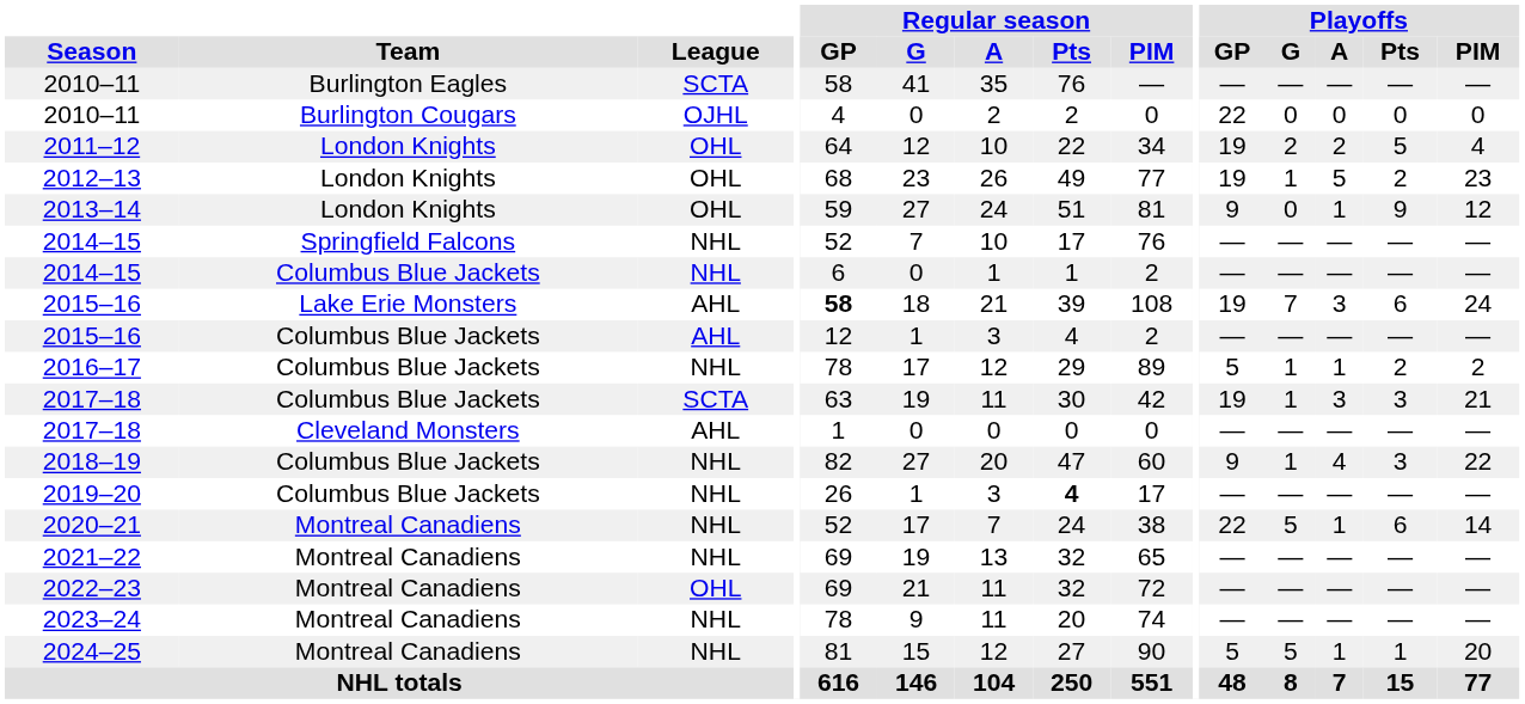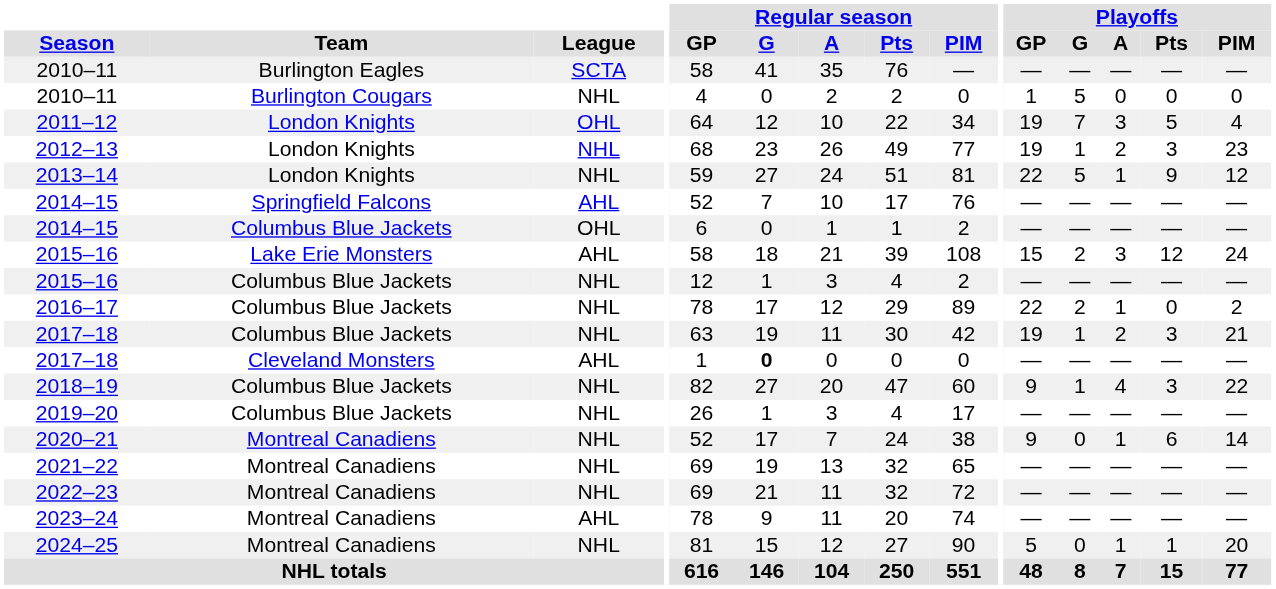2010–11 / Burlington Cougars | League: OJHL -> NHL
2010–11 / Burlington Cougars | Playoffs / GP: 22 -> 1
2010–11 / Burlington Cougars | Playoffs / G: 0 -> 5
2011–12 | Playoffs / G: 2 -> 7
2011–12 | Playoffs / A: 2 -> 3
2012–13 | League: OHL -> NHL
2012–13 | Playoffs / A: 5 -> 2
2012–13 | Playoffs / Pts: 2 -> 3
2013–14 | League: OHL -> NHL
2013–14 | Playoffs / GP: 9 -> 22
2013–14 | Playoffs / G: 0 -> 5
2014–15 / Springfield Falcons | League: NHL -> AHL
2014–15 / Columbus Blue Jackets | League: NHL -> OHL
2015–16 / Lake Erie Monsters | Regular season / GP: bold -> normal
2015–16 / Lake Erie Monsters | Playoffs / GP: 19 -> 15
2015–16 / Lake Erie Monsters | Playoffs / G: 7 -> 2
2015–16 / Lake Erie Monsters | Playoffs / Pts: 6 -> 12
2015–16 / Columbus Blue Jackets | League: AHL -> NHL
2016–17 | Playoffs / GP: 5 -> 22
2016–17 | Playoffs / G: 1 -> 2
2016–17 | Playoffs / Pts: 2 -> 0
2017–18 / Columbus Blue Jackets | League: SCTA -> NHL
2017–18 / Columbus Blue Jackets | Playoffs / A: 3 -> 2
2017–18 / Cleveland Monsters | Regular season / G: normal -> bold
2019–20 | Regular season / Pts: bold -> normal
2020–21 | Playoffs / GP: 22 -> 9
2020–21 | Playoffs / G: 5 -> 0
2022–23 | League: OHL -> NHL
2023–24 | League: NHL -> AHL
2024–25 | Playoffs / G: 5 -> 0
